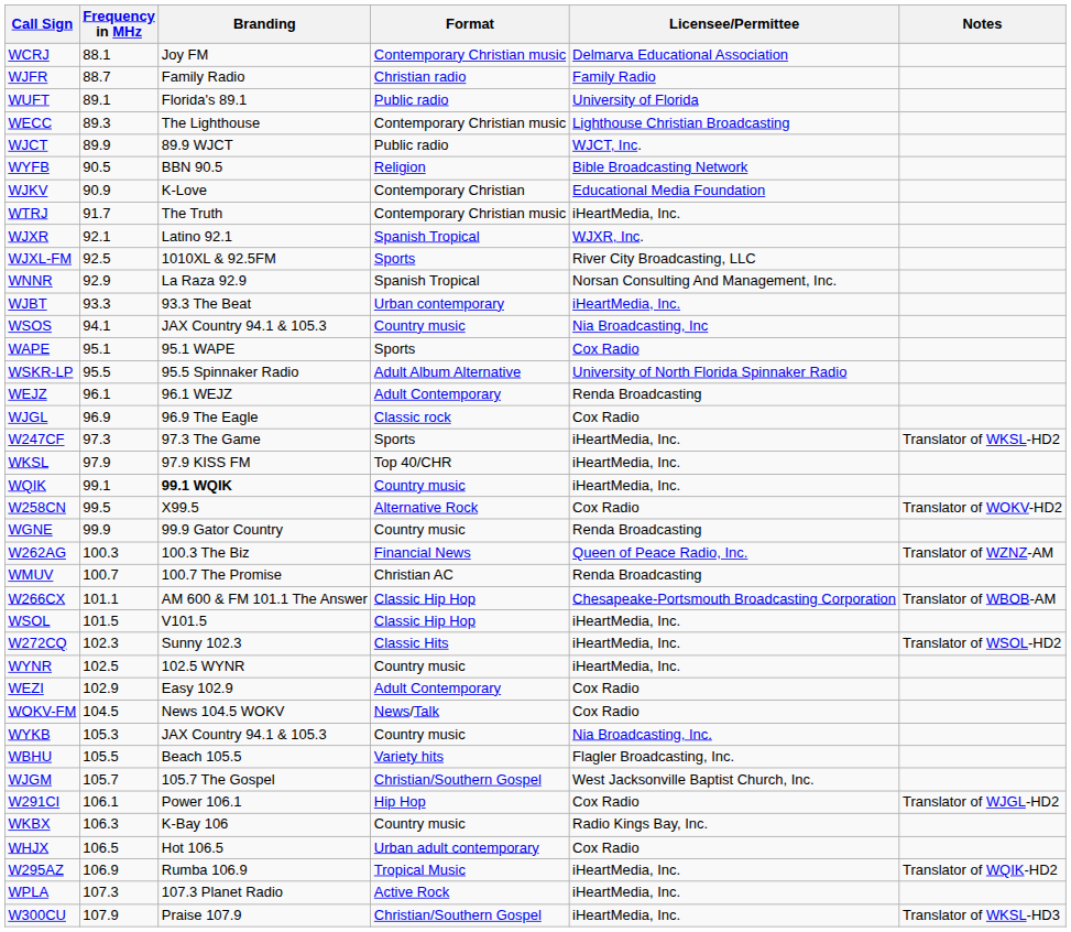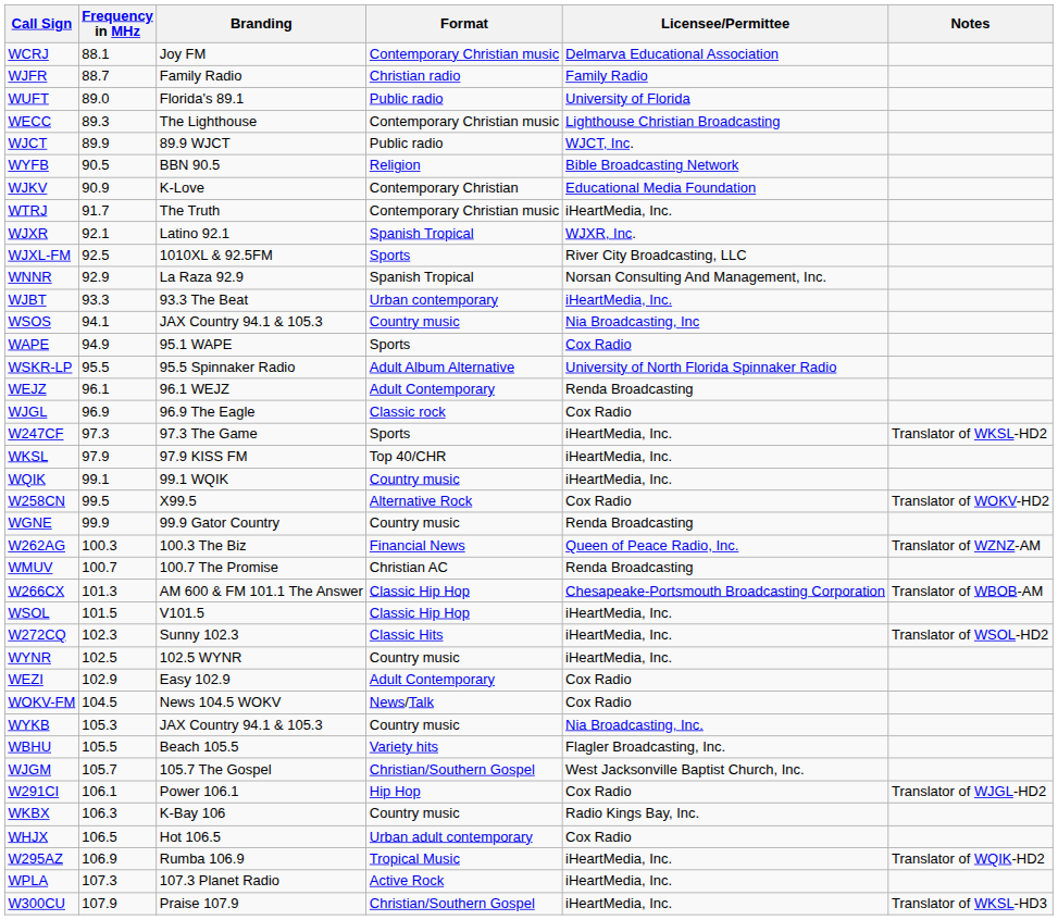WUFT | Frequency in MHz: 89.1 -> 89.0
WAPE | Frequency in MHz: 95.1 -> 94.9
WQIK | Branding: bold -> normal
W266CX | Frequency in MHz: 101.1 -> 101.3
